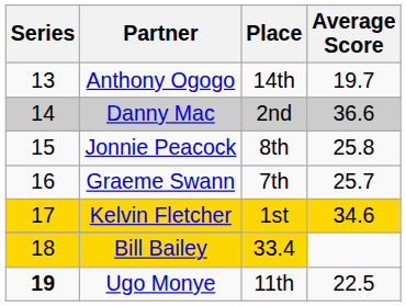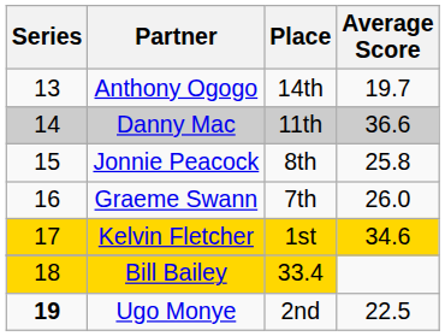Danny Mac | Place: 2nd -> 11th
Graeme Swann | Average Score: 25.7 -> 26.0
Ugo Monye | Place: 11th -> 2nd
